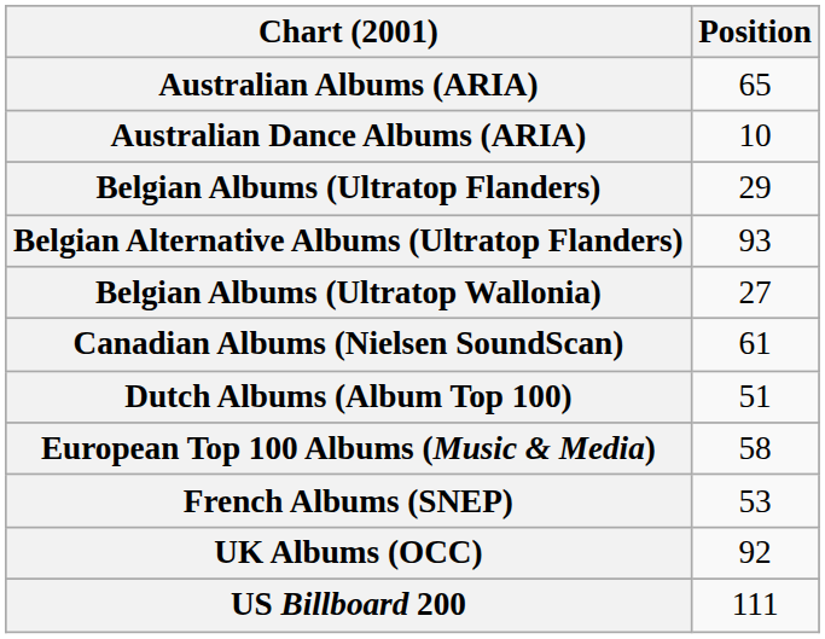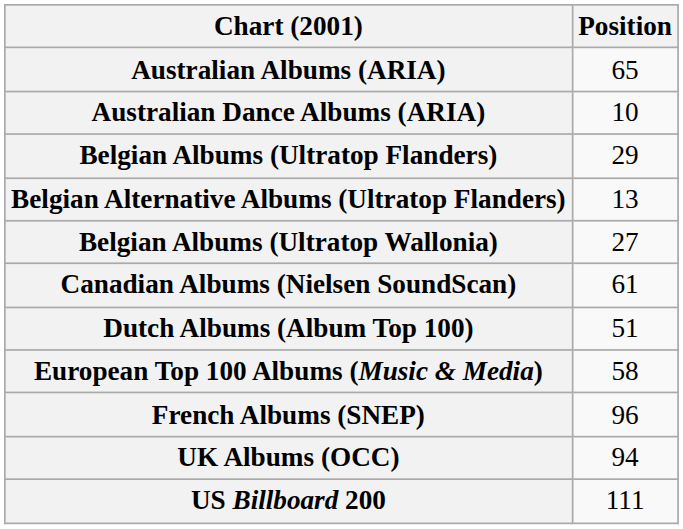Belgian Alternative Albums (Ultratop Flanders) | Position: 93 -> 13
French Albums (SNEP) | Position: 53 -> 96
UK Albums (OCC) | Position: 92 -> 94
